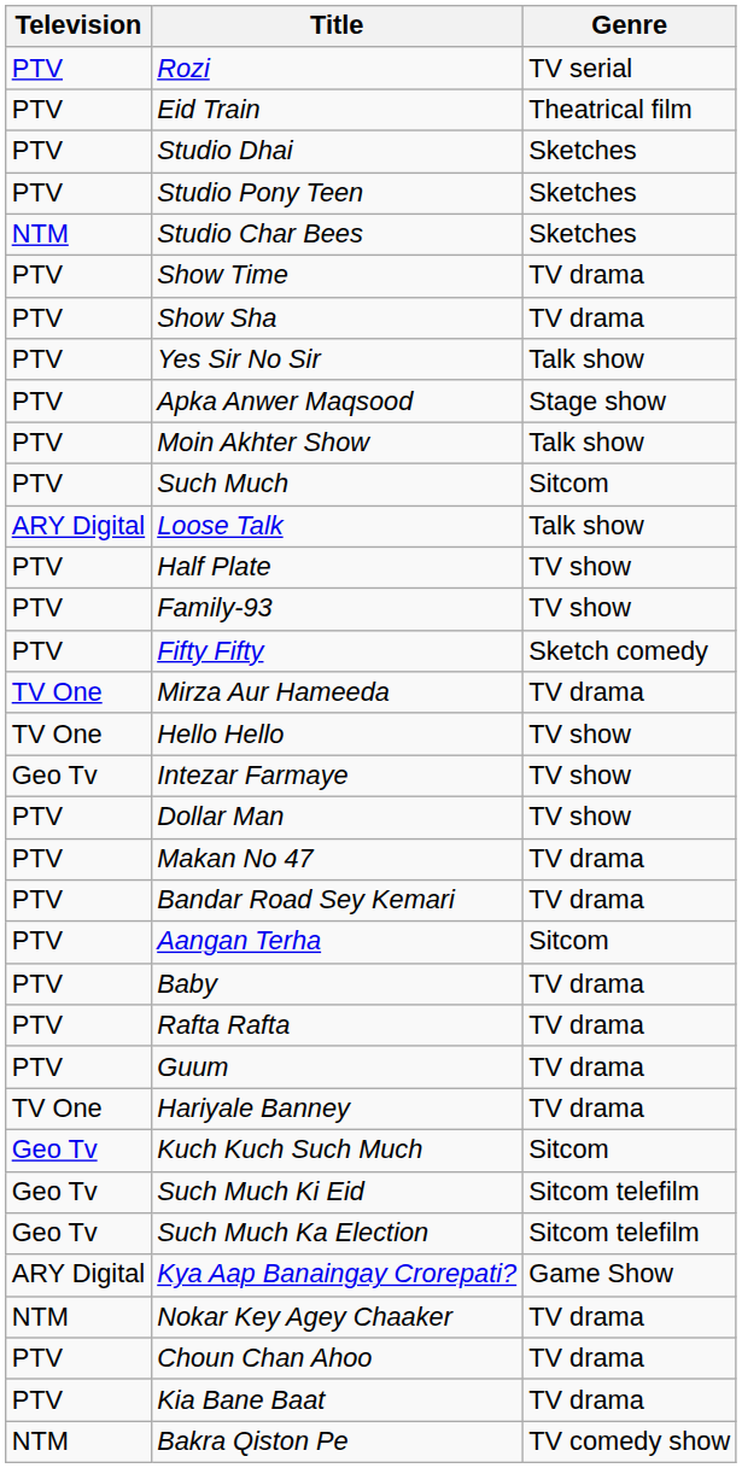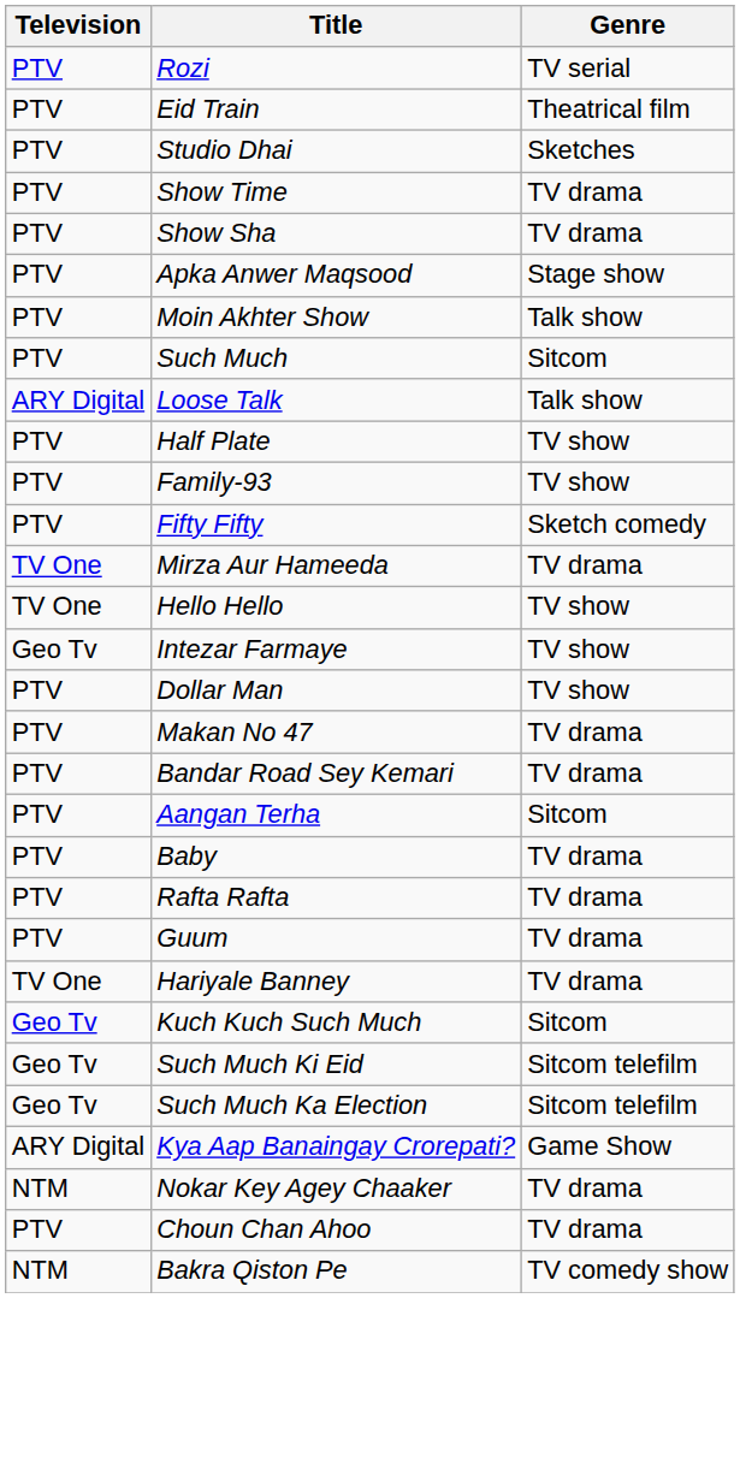- row: PTV | Studio Pony Teen | Sketches
- row: NTM | Studio Char Bees | Sketches
- row: PTV | Yes Sir No Sir | Talk show
- row: PTV | Kia Bane Baat | TV drama
